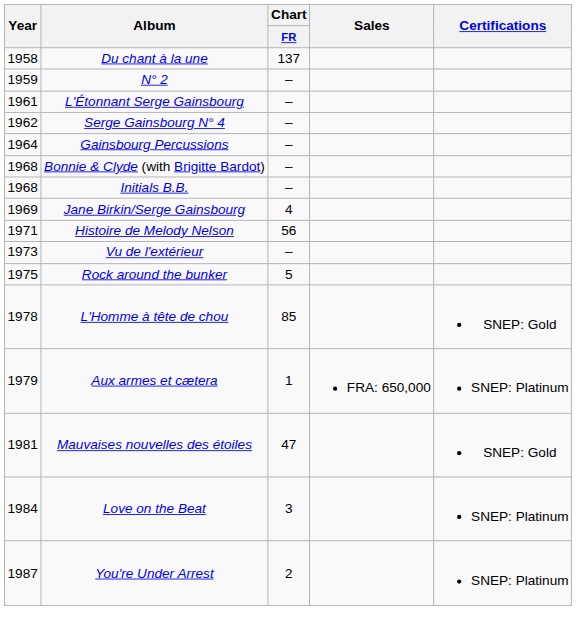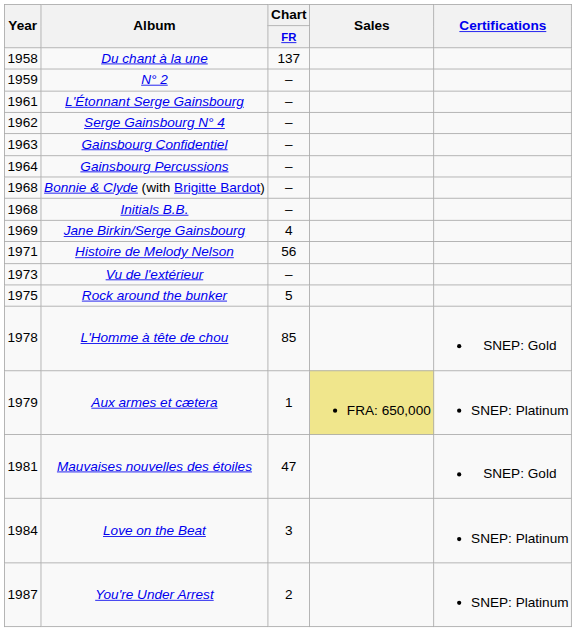+ row: 1963 | Gainsbourg Confidentiel | –
Aux armes et cætera | Sales: no background -> khaki background
